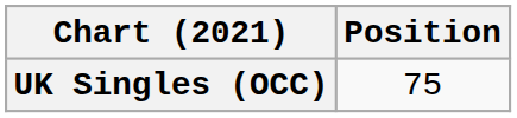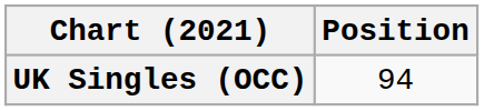UK Singles (OCC) | Position: 75 -> 94
